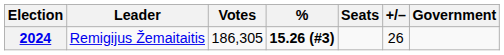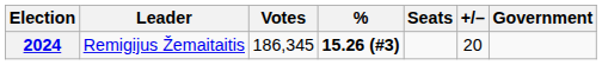2024 | Votes: 186,305 -> 186,345
2024 | +/–: 26 -> 20
